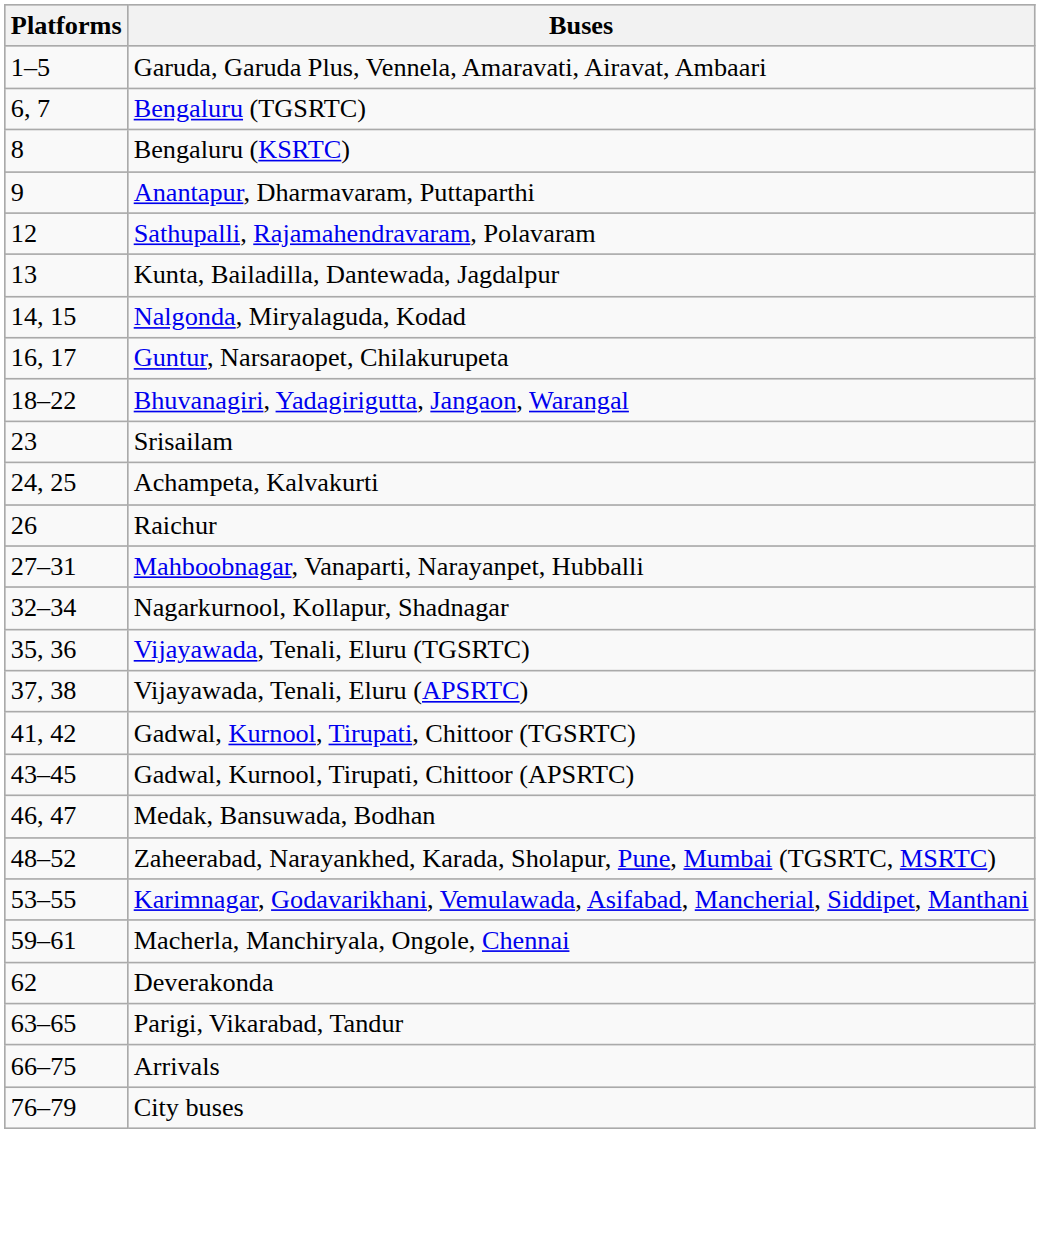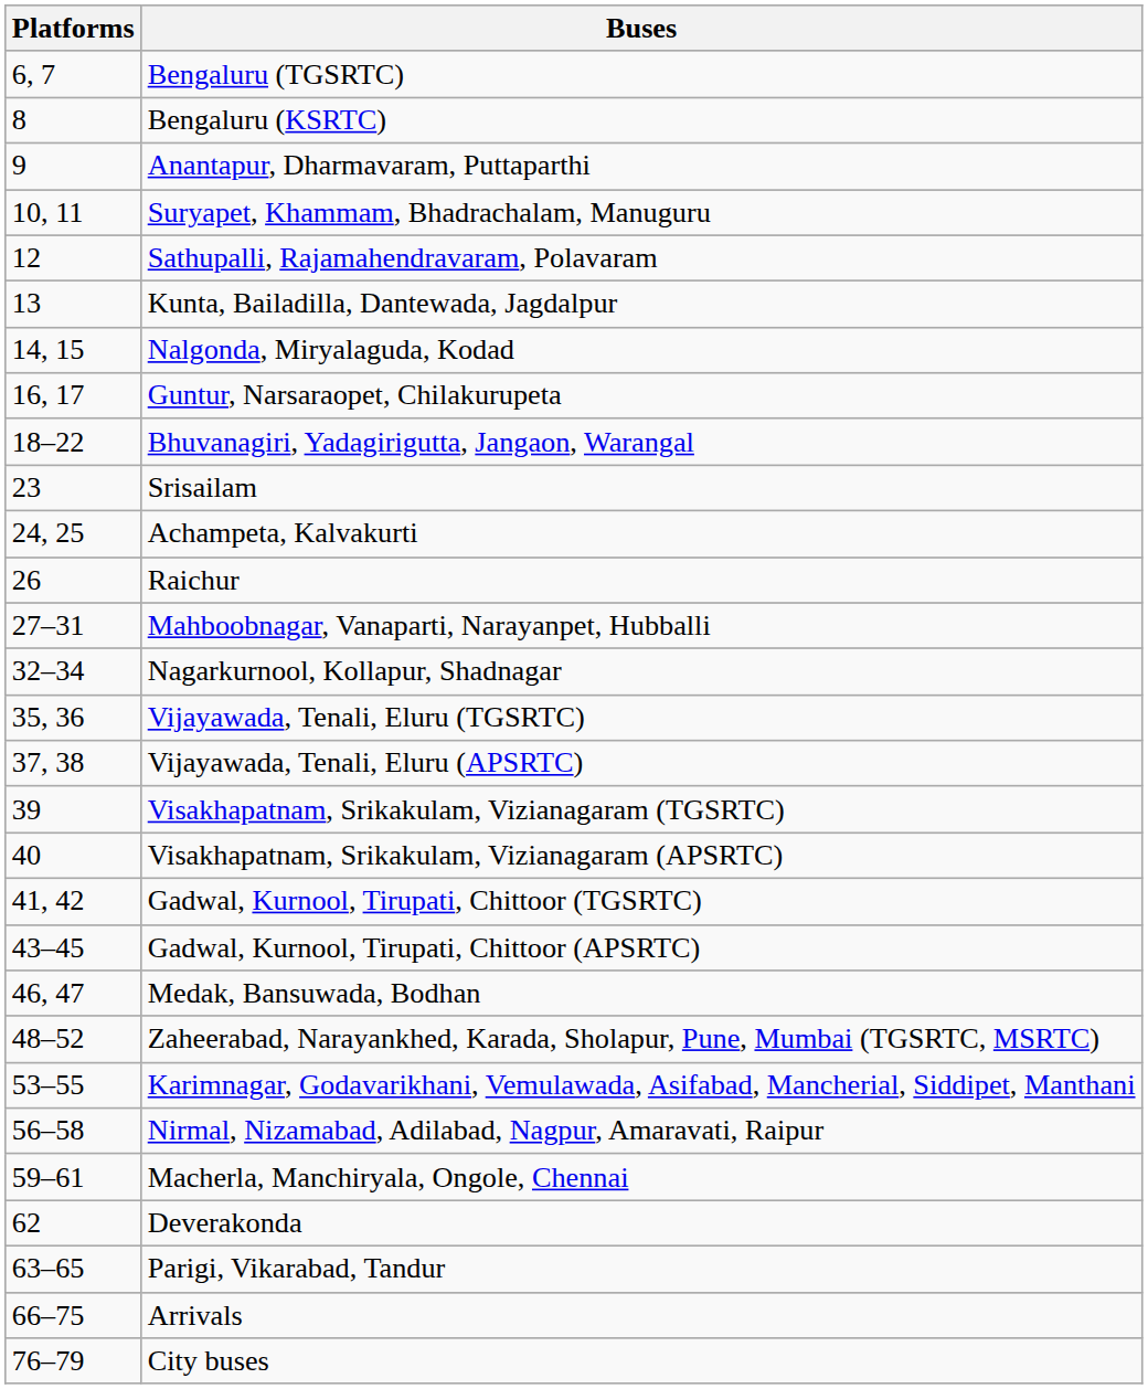- row: 1–5 | Garuda, Garuda Plus, Vennela, Amaravati, Airavat, Ambaari
+ row: 10, 11 | Suryapet, Khammam, Bhadrachalam, Manuguru
+ row: 39 | Visakhapatnam, Srikakulam, Vizianagaram (TGSRTC)
+ row: 40 | Visakhapatnam, Srikakulam, Vizianagaram (APSRTC)
+ row: 56–58 | Nirmal, Nizamabad, Adilabad, Nagpur, Amaravati, Raipur
